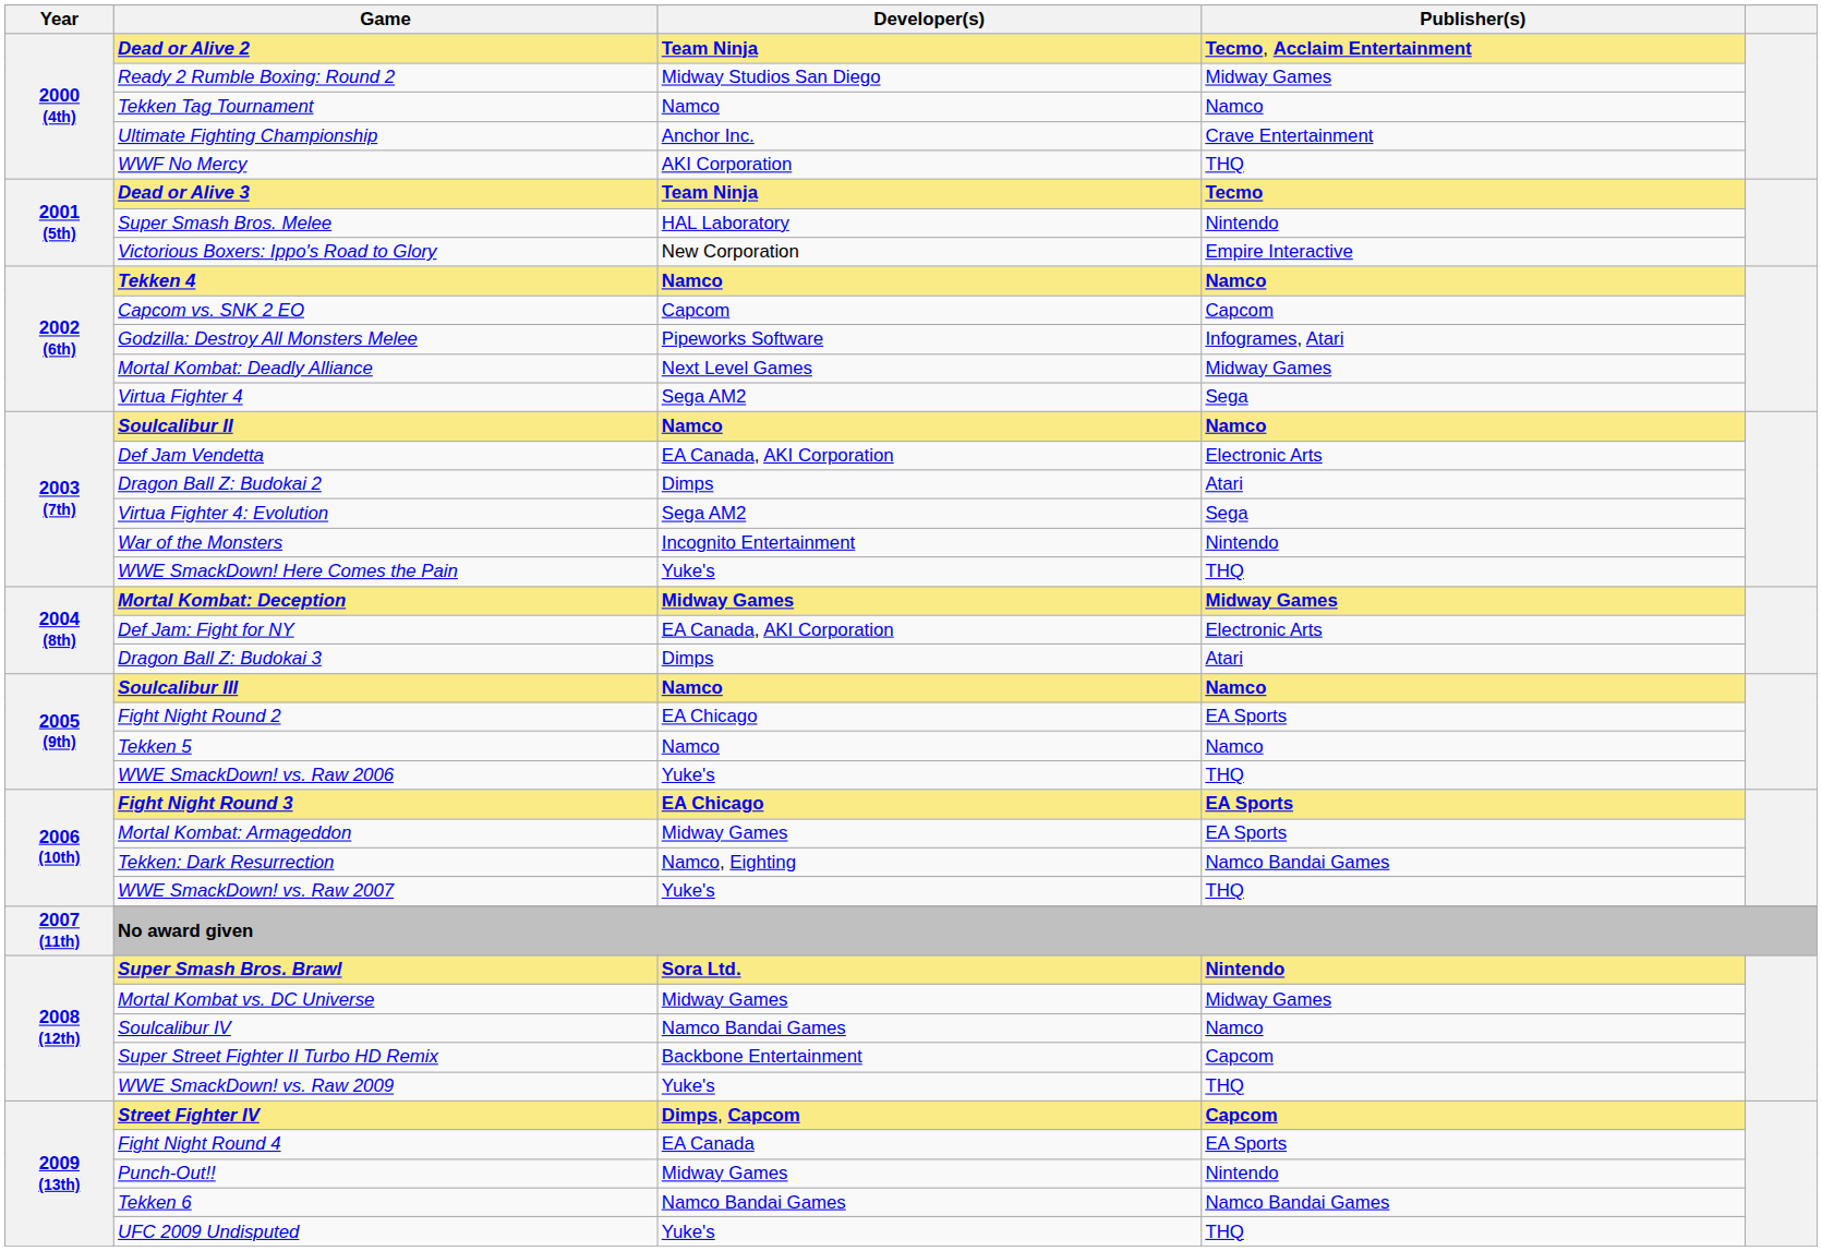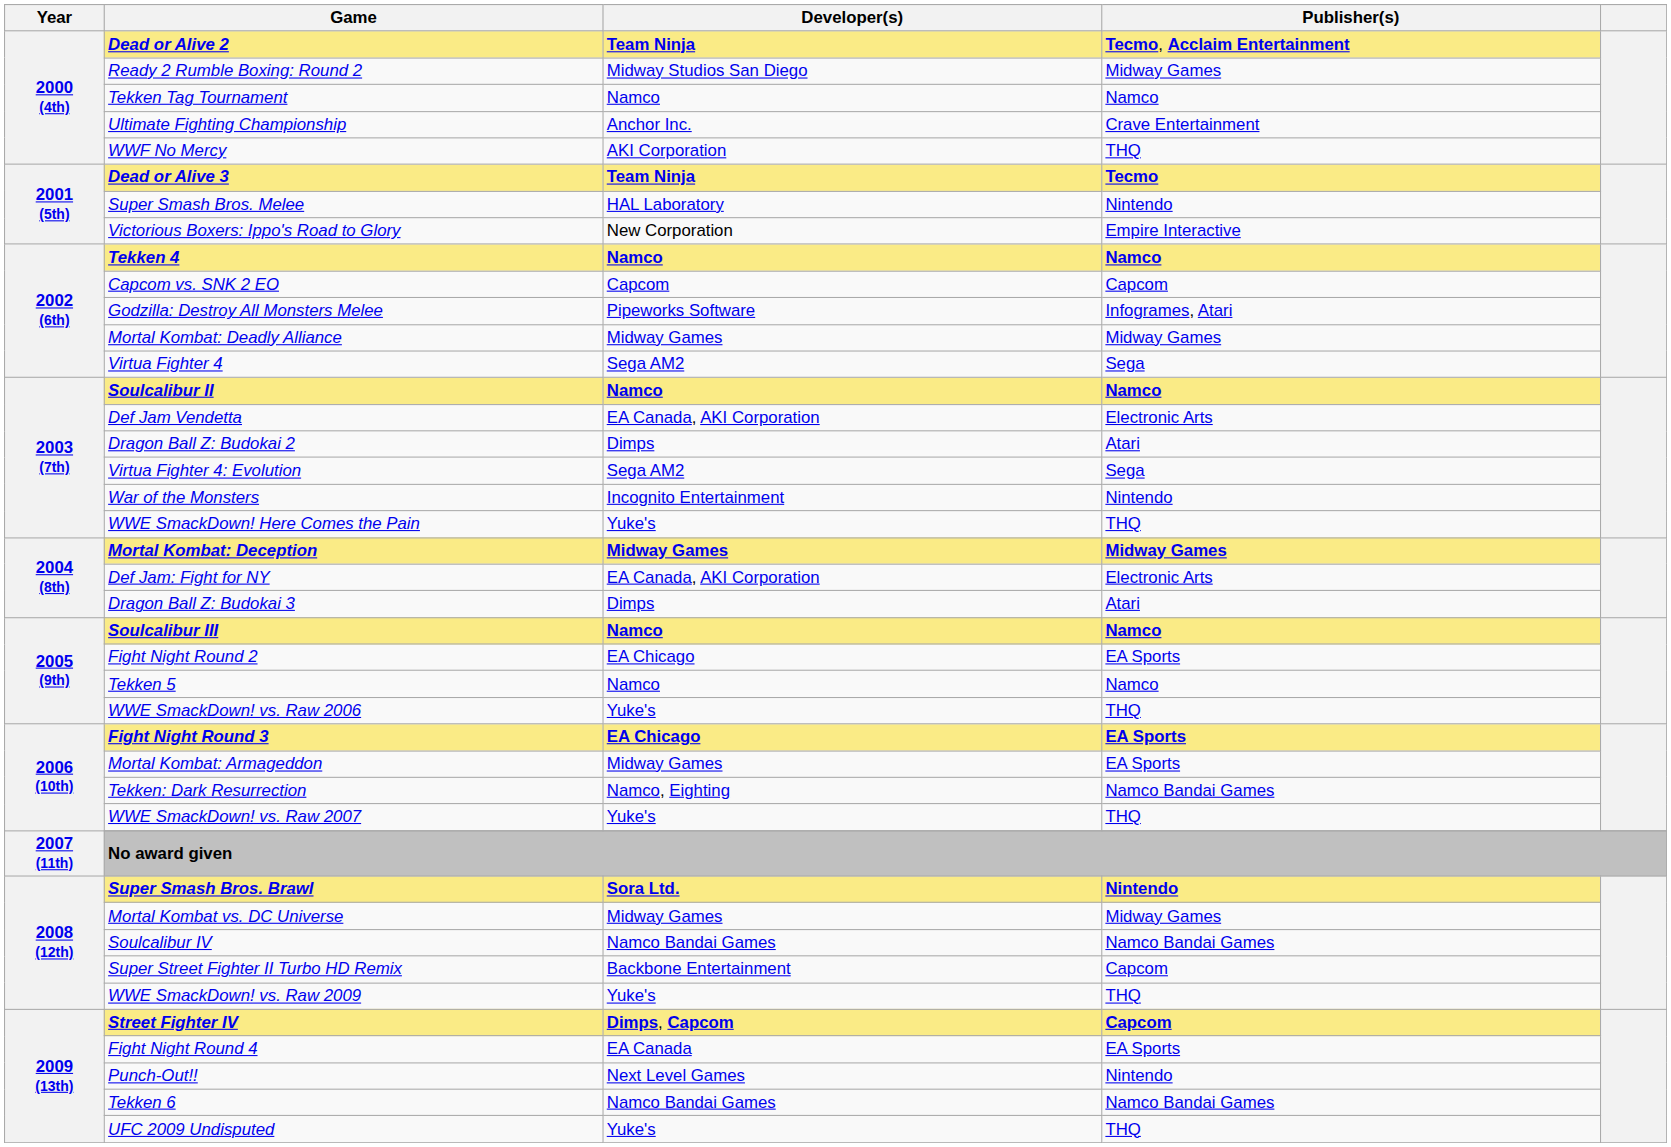Mortal Kombat: Deadly Alliance | Developer(s): Next Level Games -> Midway Games
Soulcalibur IV | Publisher(s): Namco -> Namco Bandai Games
Punch-Out!! | Developer(s): Midway Games -> Next Level Games
